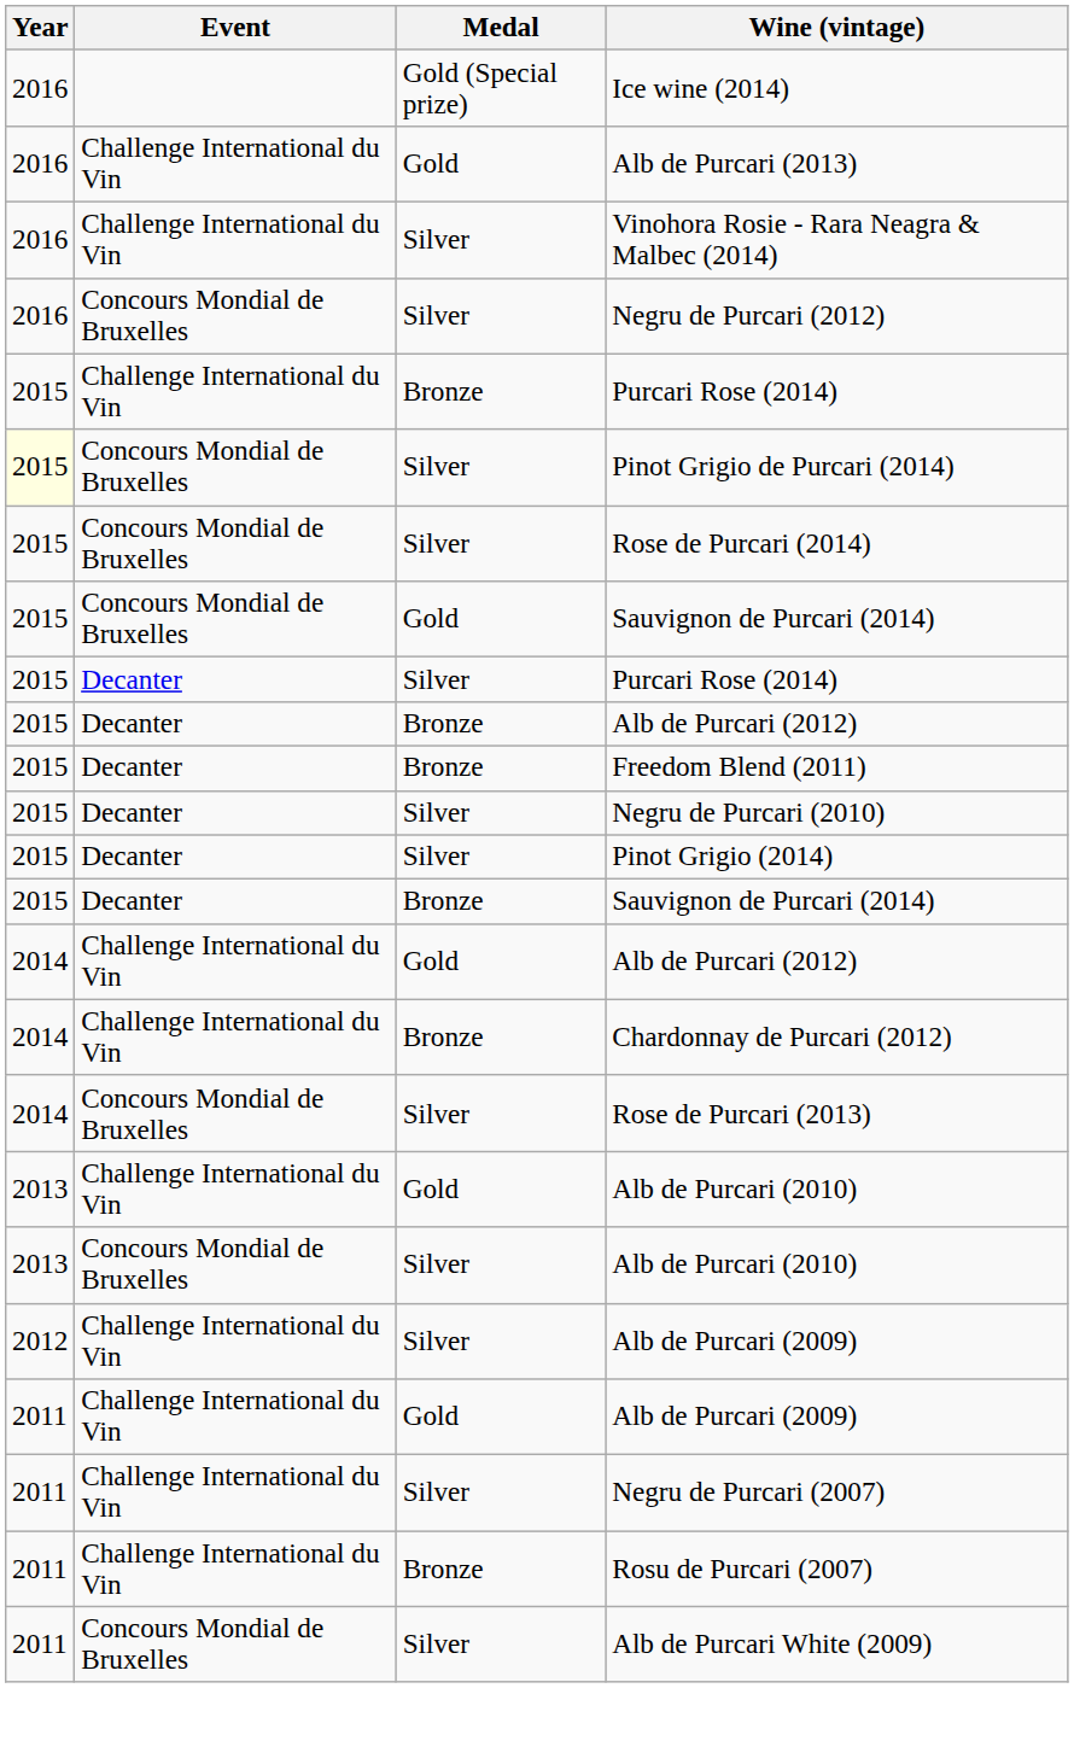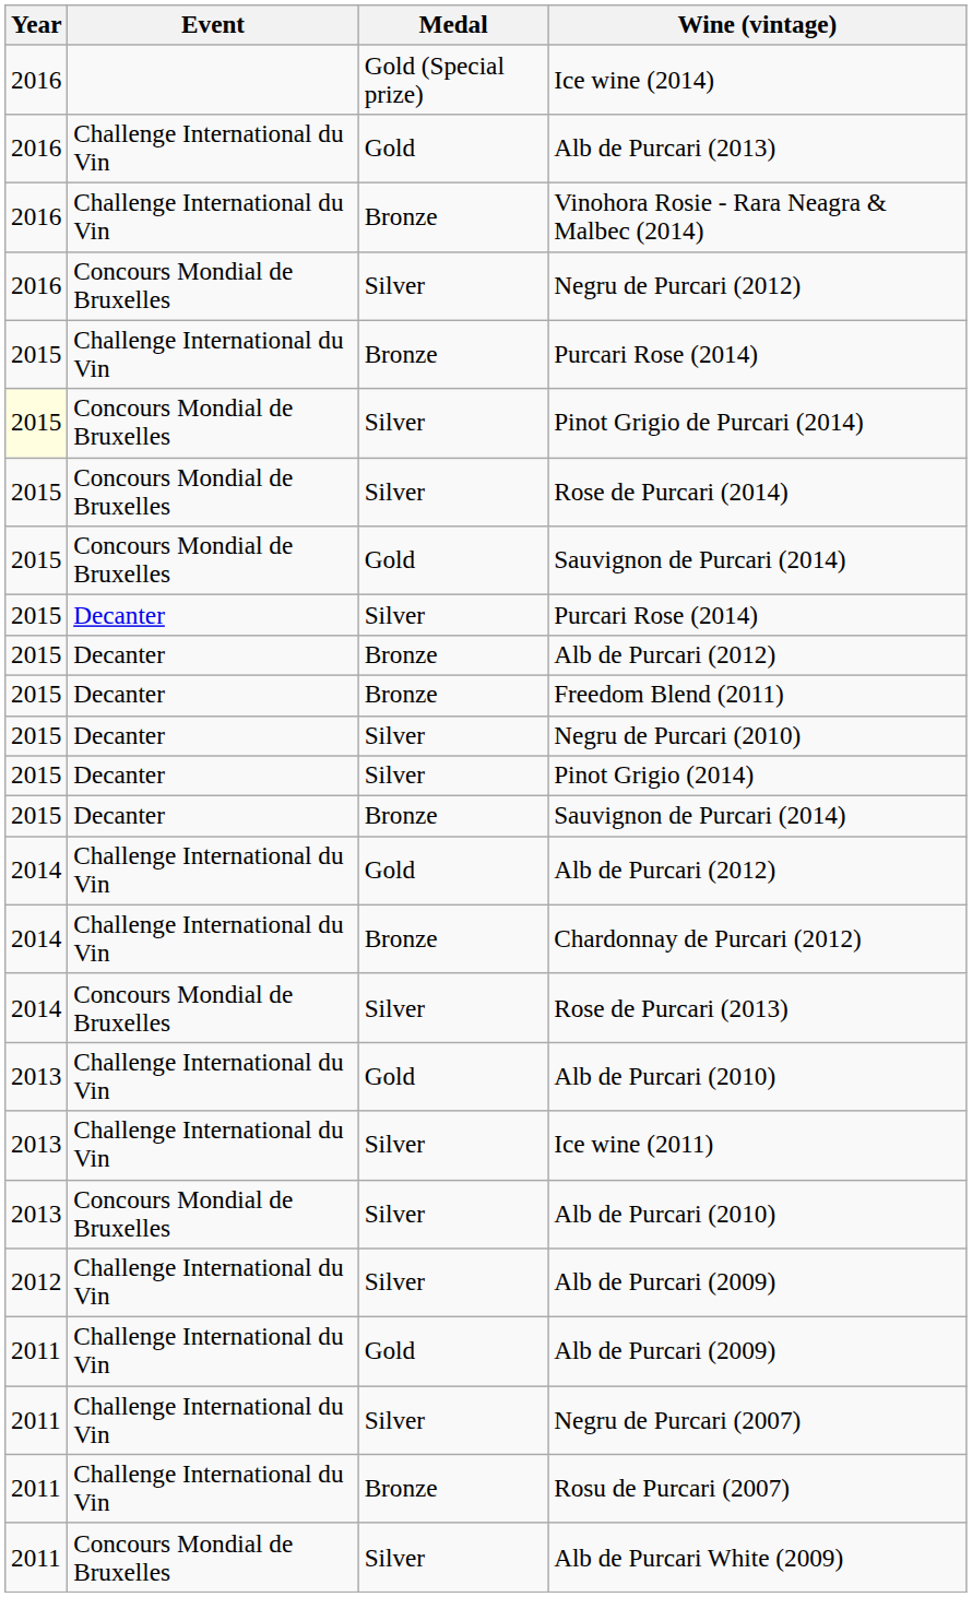Vinohora Rosie - Rara Neagra & Malbec (2014) | Medal: Silver -> Bronze
+ row: 2013 | Challenge International du Vin | Silver | Ice wine (2011)
